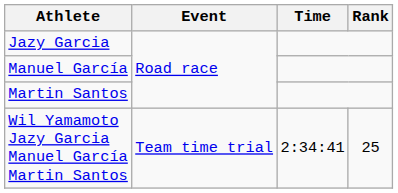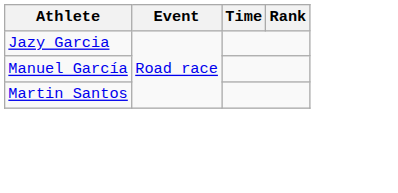- row: Wil Yamamoto Jazy Garcia Manuel García Martin Santos | Team time trial | 2:34:41 | 25
